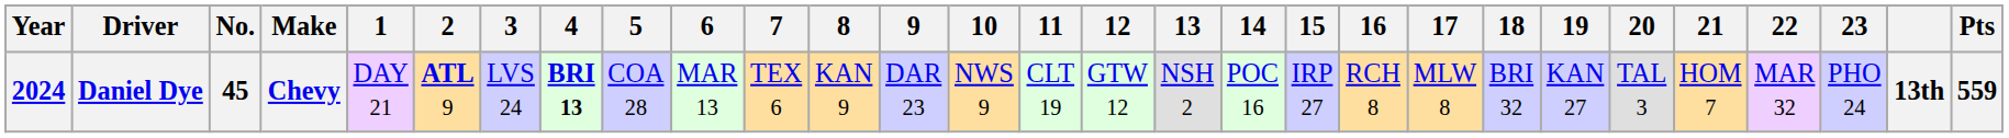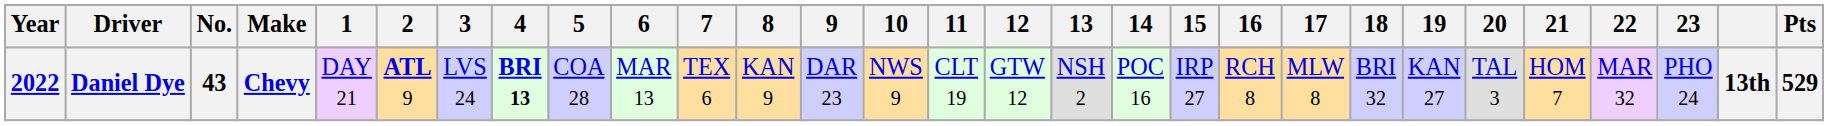Daniel Dye | Year: 2024 -> 2022
Daniel Dye | No.: 45 -> 43
Daniel Dye | Pts: 559 -> 529
